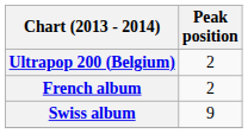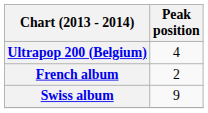Ultrapop 200 (Belgium) | Peak position: 2 -> 4
